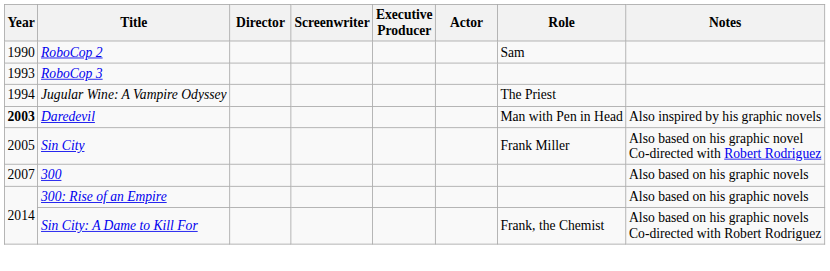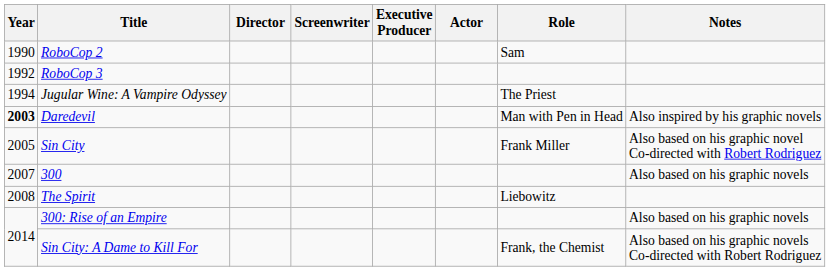RoboCop 3 | Year: 1993 -> 1992
+ row: 2008 | The Spirit | Liebowitz
